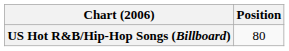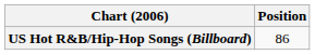US Hot R&B/Hip-Hop Songs (Billboard) | Position: 80 -> 86
